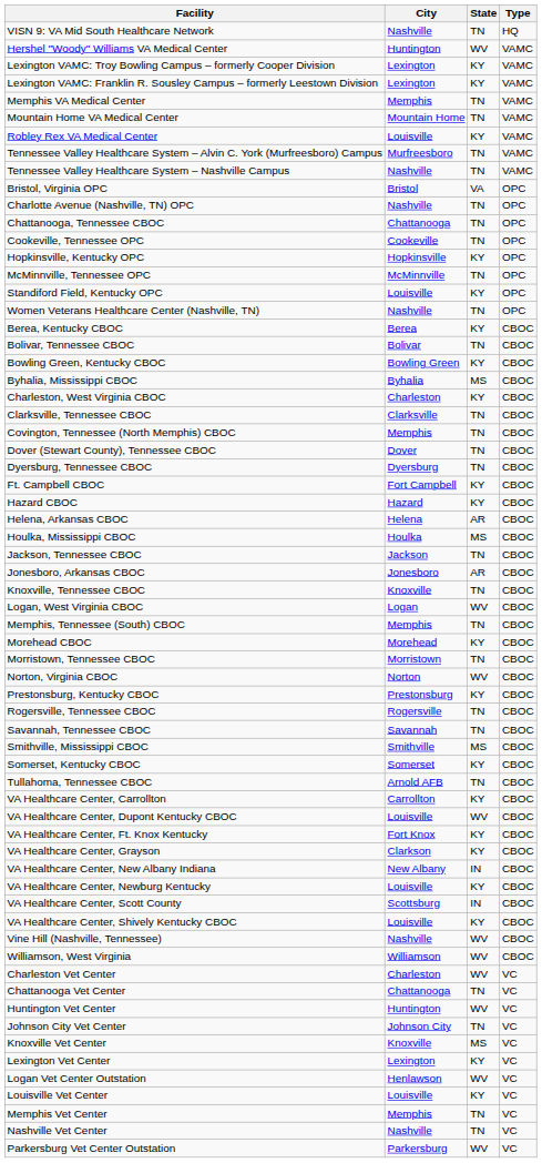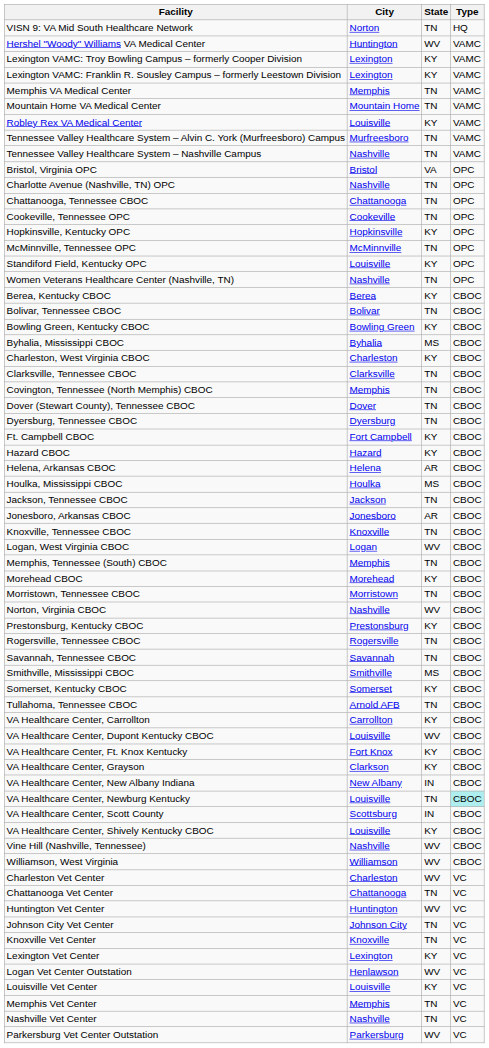VISN 9: VA Mid South Healthcare Network | City: Nashville -> Norton
Norton, Virginia CBOC | City: Norton -> Nashville
VA Healthcare Center, Newburg Kentucky | State: KY -> TN
VA Healthcare Center, Newburg Kentucky | Type: no background -> paleturquoise background
Knoxville Vet Center | State: MS -> TN
